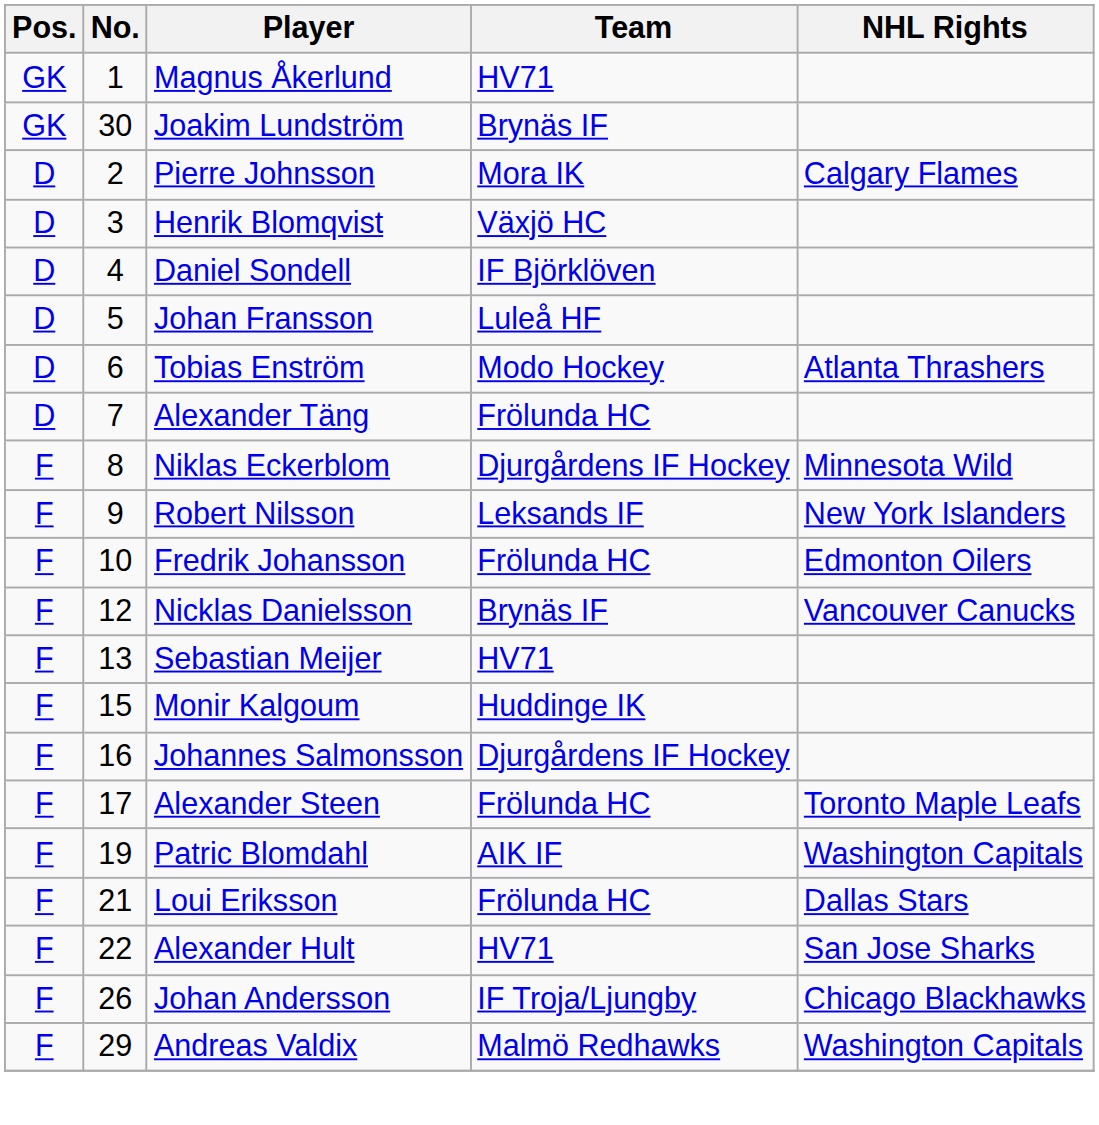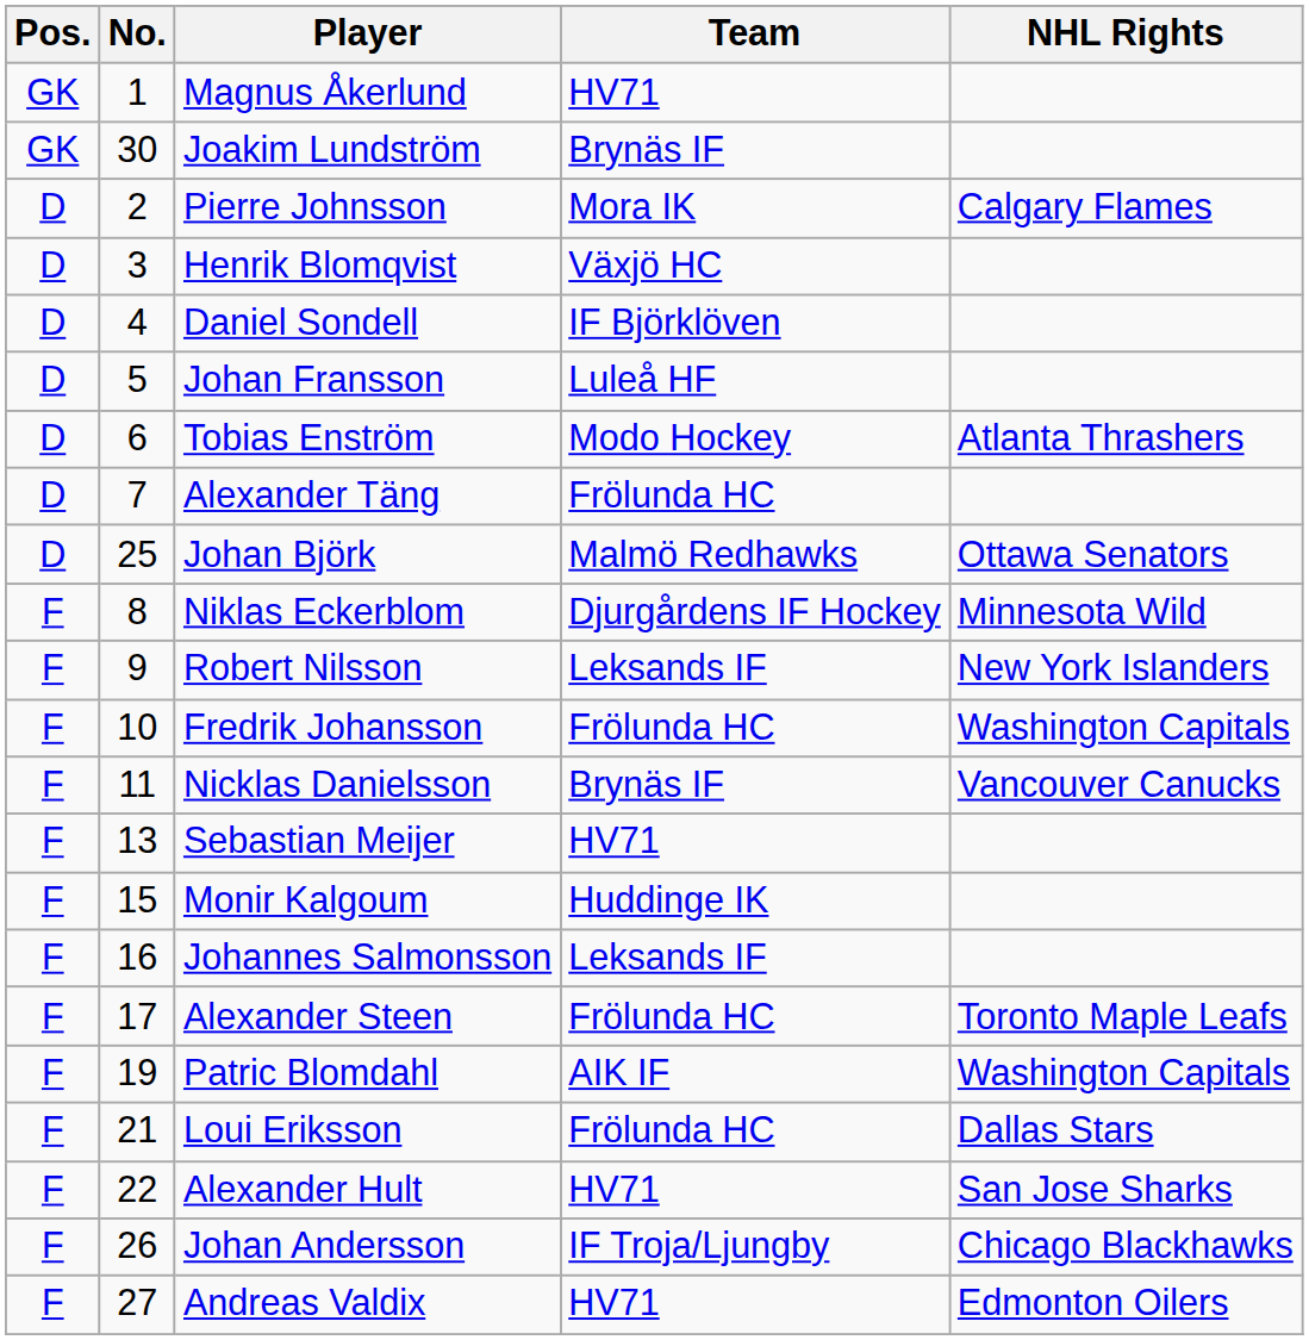+ row: D | 25 | Johan Björk | Malmö Redhawks | Ottawa Senators
Fredrik Johansson | NHL Rights: Edmonton Oilers -> Washington Capitals
Nicklas Danielsson | No.: 12 -> 11
Johannes Salmonsson | Team: Djurgårdens IF Hockey -> Leksands IF
Andreas Valdix | No.: 29 -> 27
Andreas Valdix | Team: Malmö Redhawks -> HV71
Andreas Valdix | NHL Rights: Washington Capitals -> Edmonton Oilers
